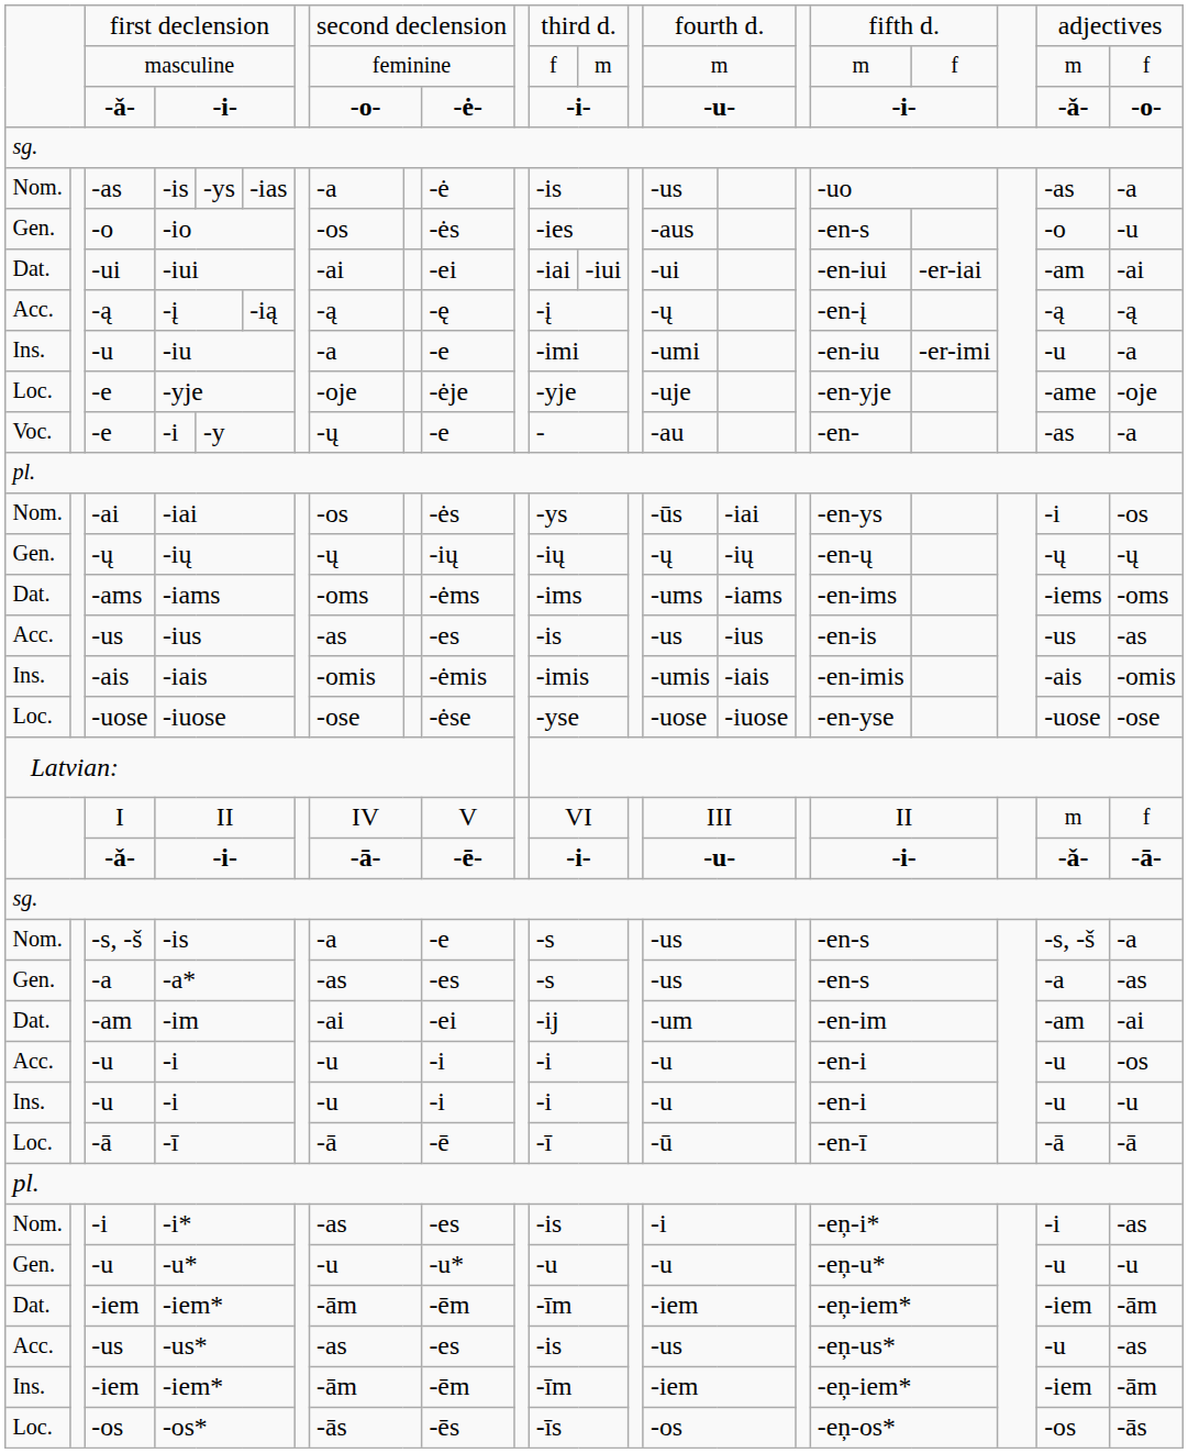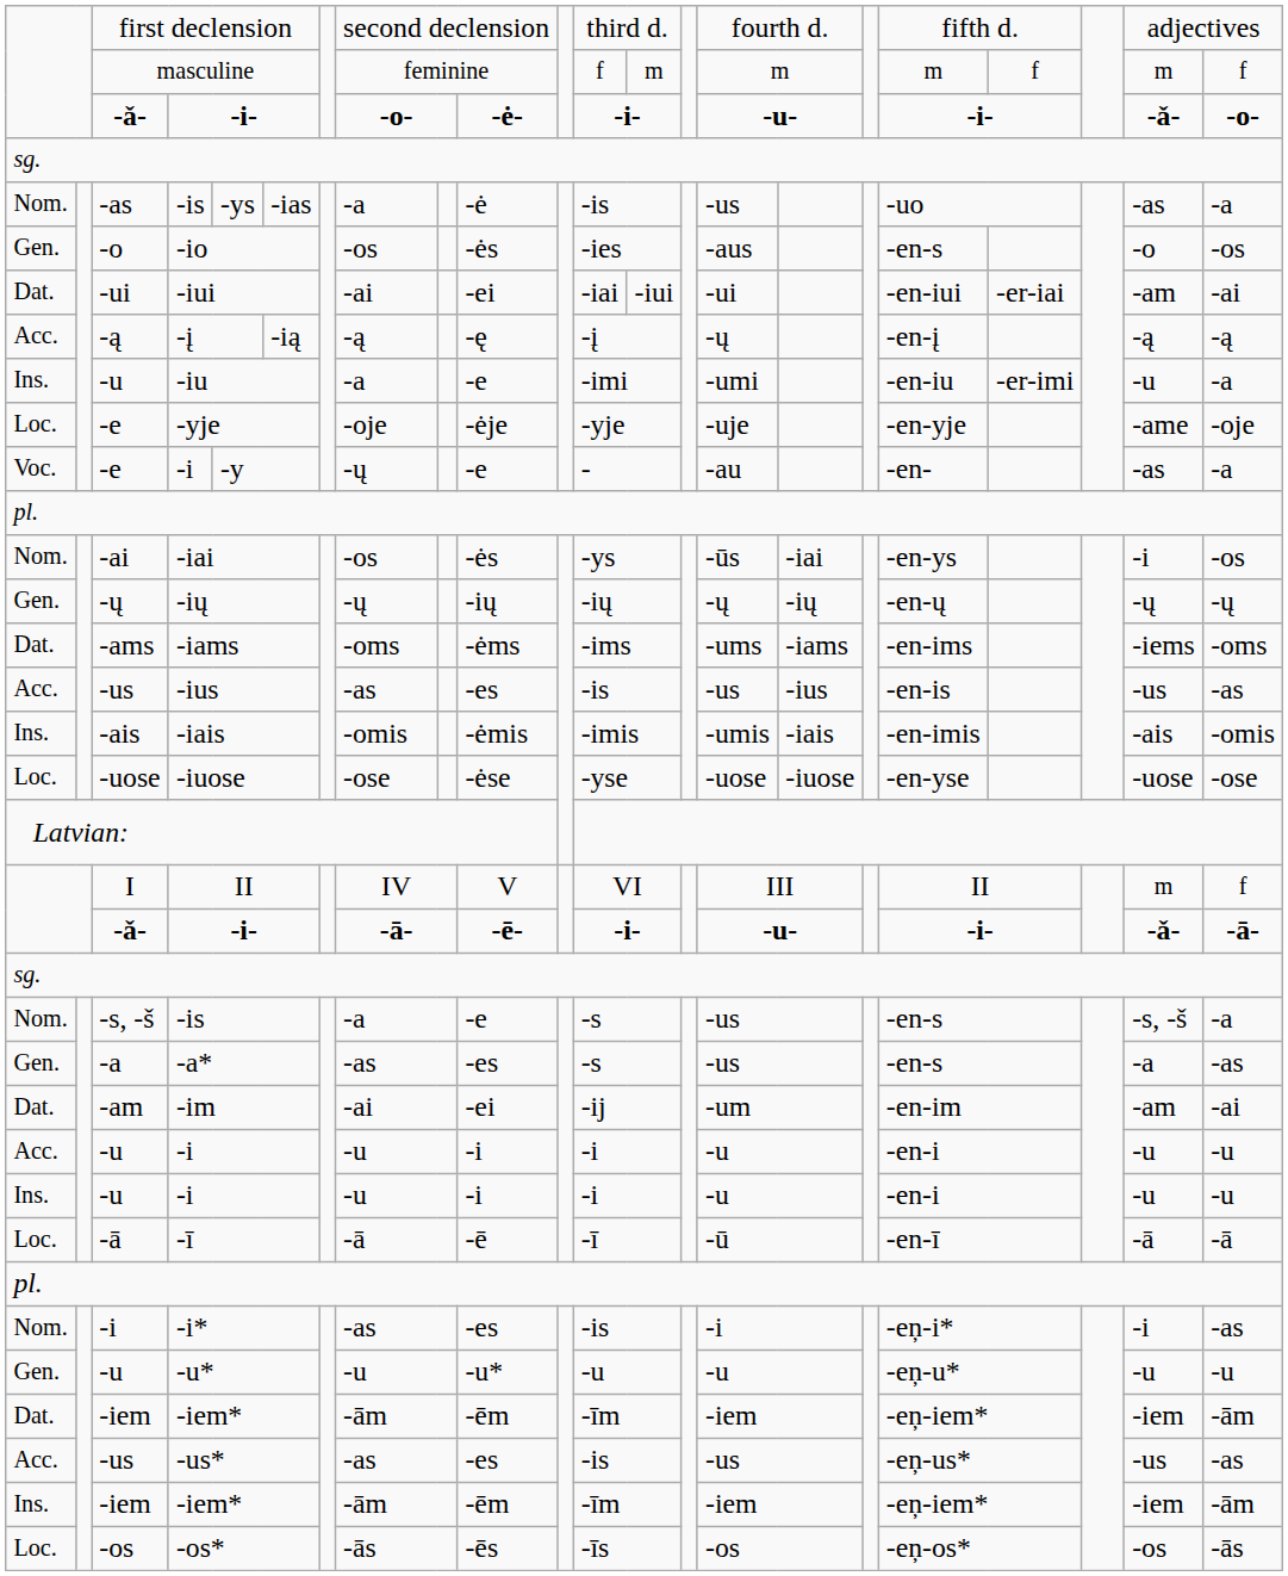-io | column 22: -u -> -os
Acc. / -i | column 22: -os -> -u
-us* | column 21: -u -> -us
